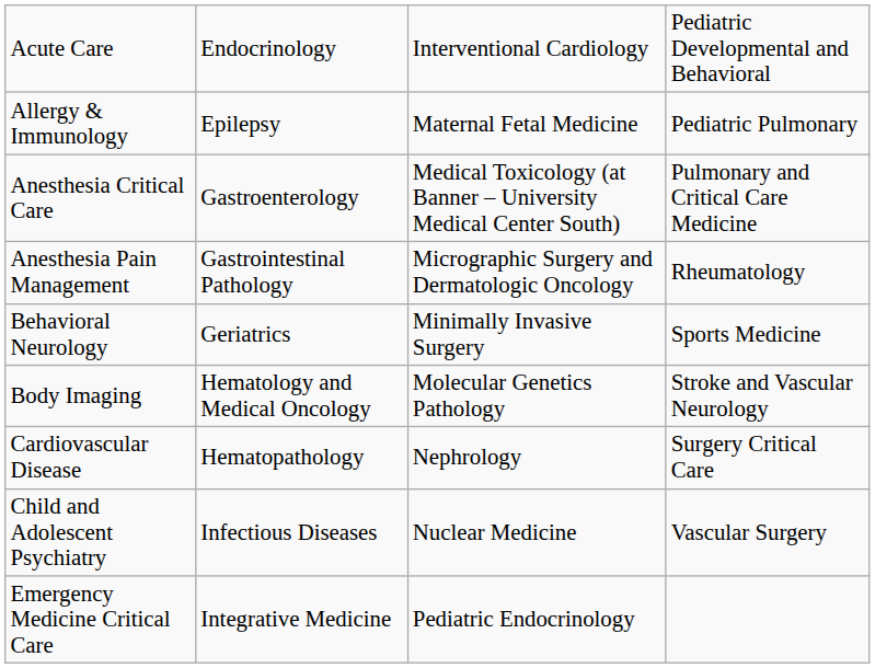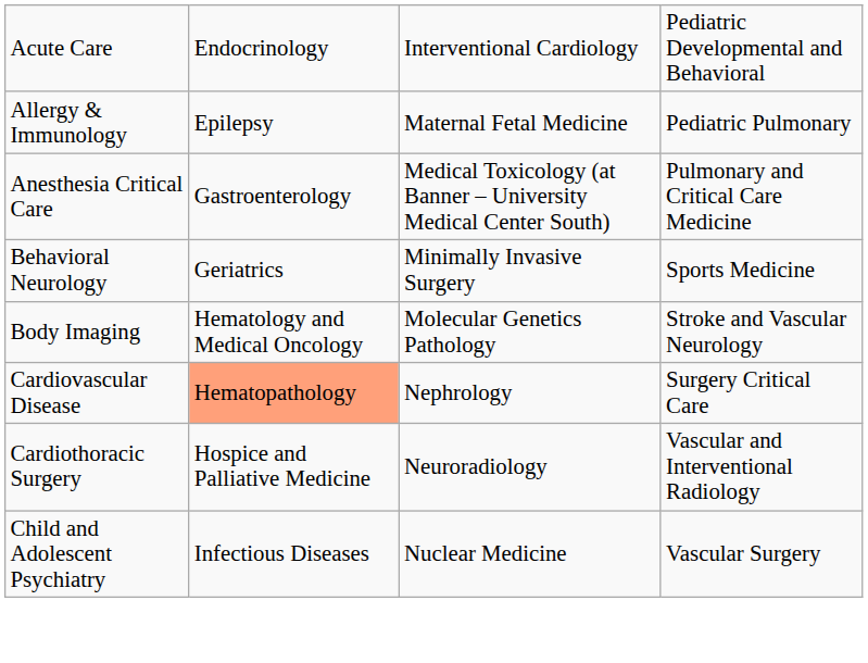- row: Anesthesia Pain Management | Gastrointestinal Pathology | Micrographic Surgery and Dermatologic Oncology | Rheumatology
Cardiovascular Disease | column 2: no background -> lightsalmon background
+ row: Cardiothoracic Surgery | Hospice and Palliative Medicine | Neuroradiology | Vascular and Interventional Radiology
- row: Emergency Medicine Critical Care | Integrative Medicine | Pediatric Endocrinology
